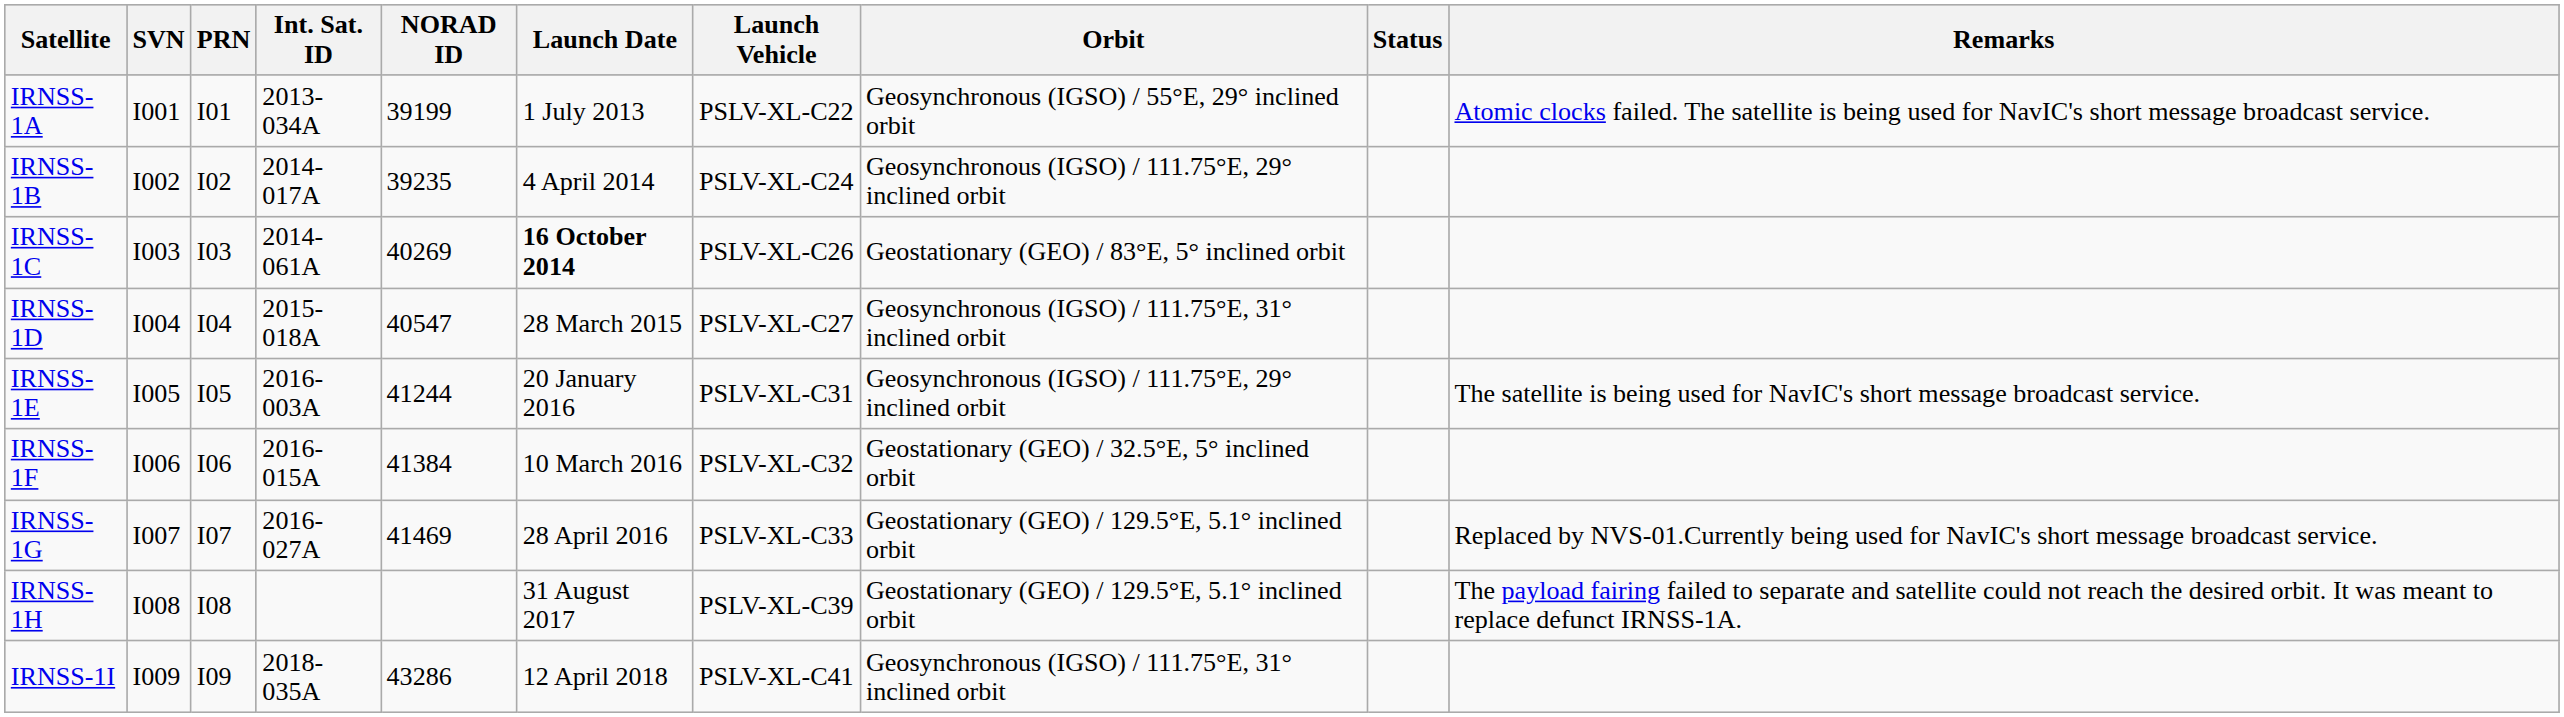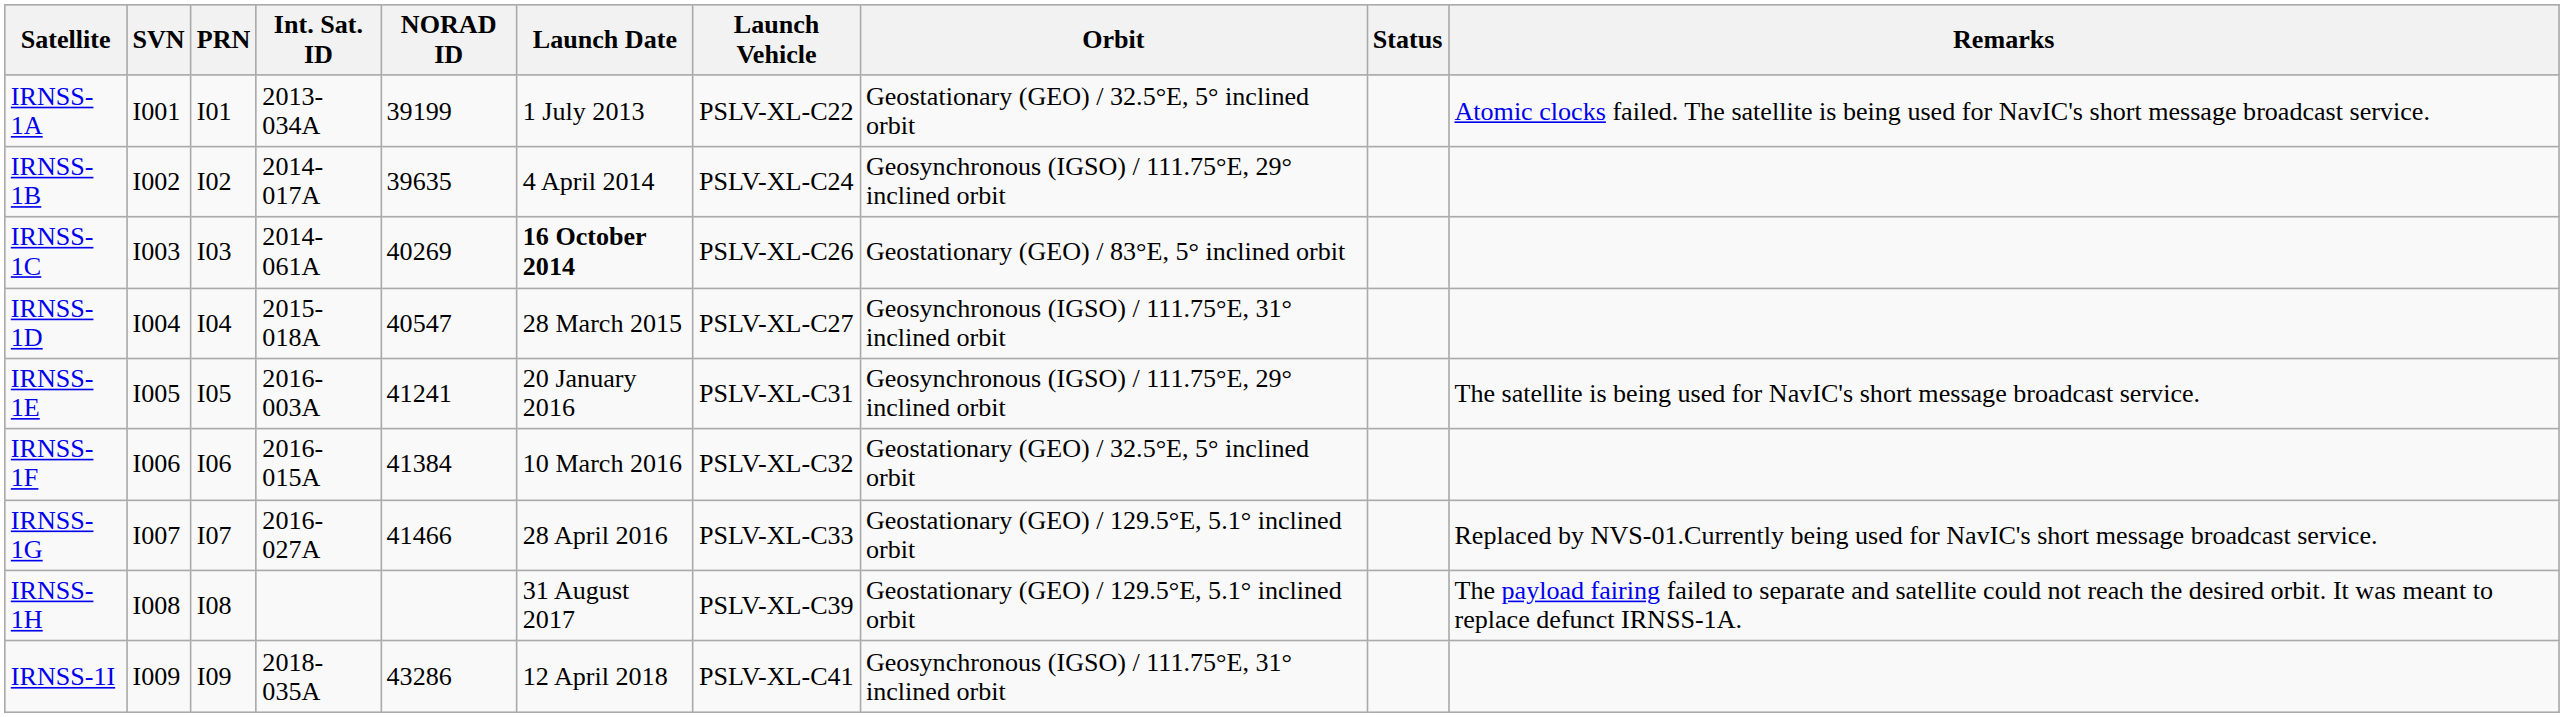IRNSS-1A | Orbit: Geosynchronous (IGSO) / 55°E, 29° inclined orbit -> Geostationary (GEO) / 32.5°E, 5° inclined orbit
IRNSS-1B | NORAD ID: 39235 -> 39635
IRNSS-1E | NORAD ID: 41244 -> 41241
IRNSS-1G | NORAD ID: 41469 -> 41466
